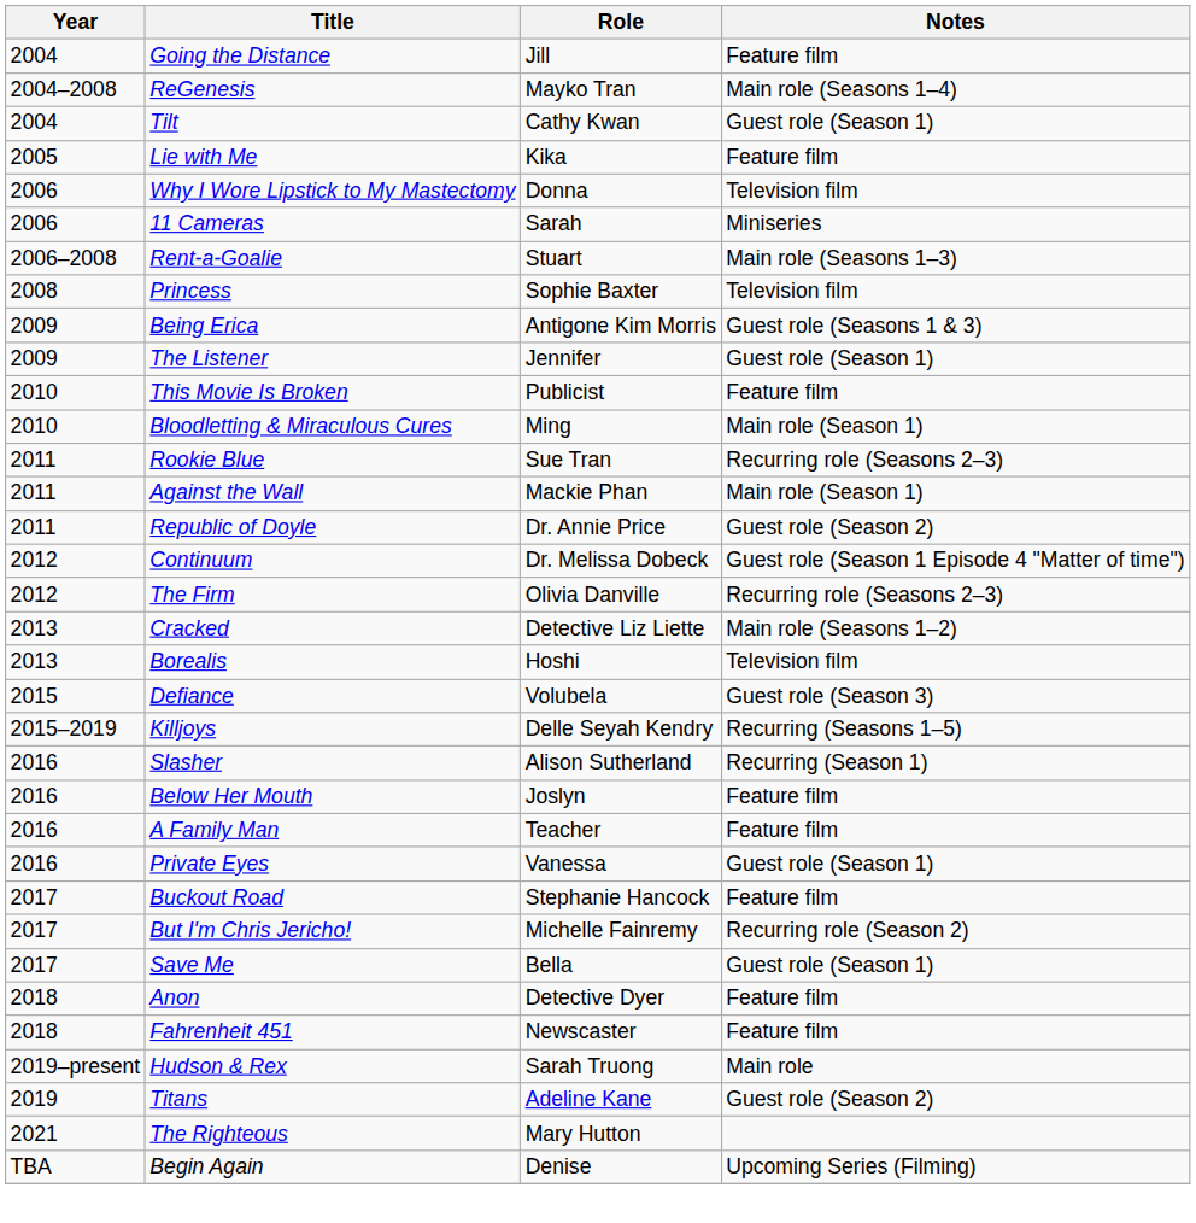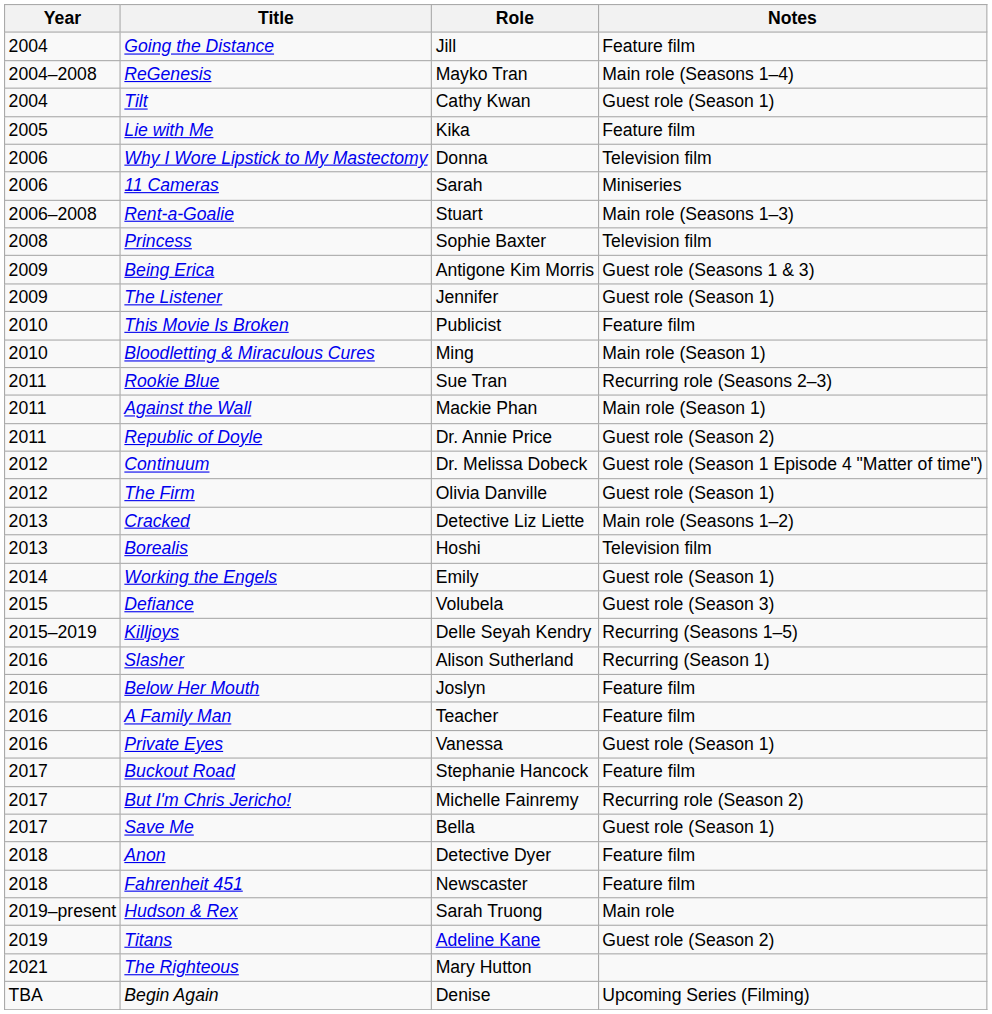The Firm | Notes: Recurring role (Seasons 2–3) -> Guest role (Season 1)
+ row: 2014 | Working the Engels | Emily | Guest role (Season 1)
